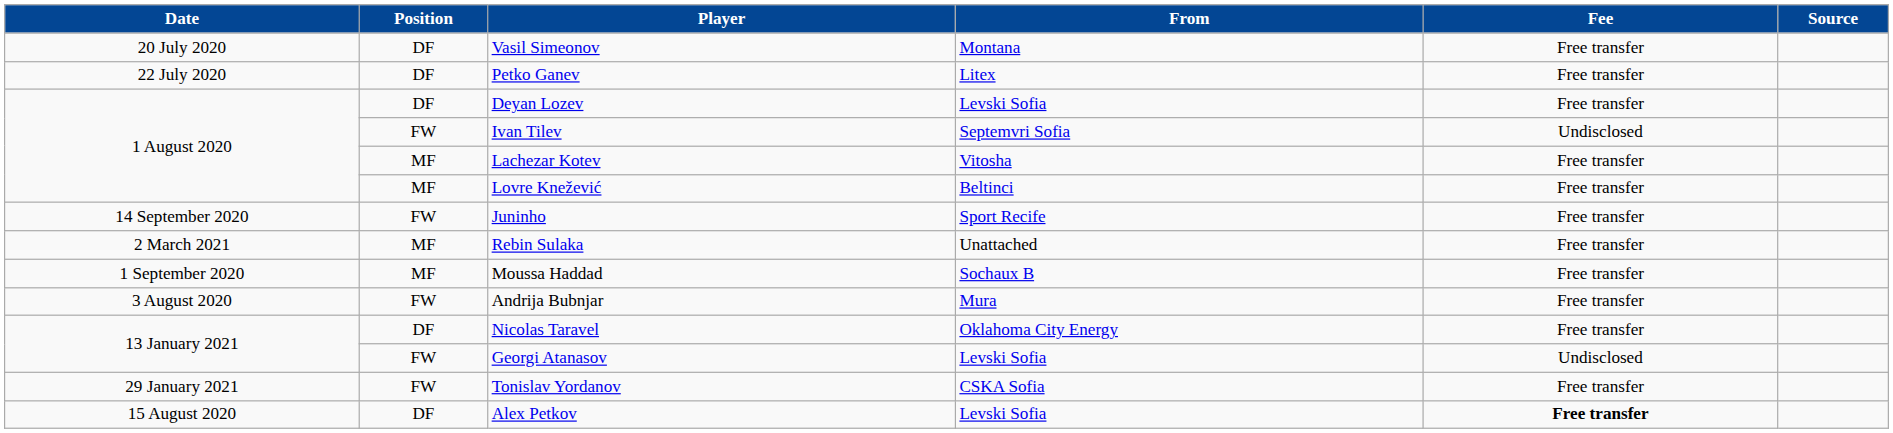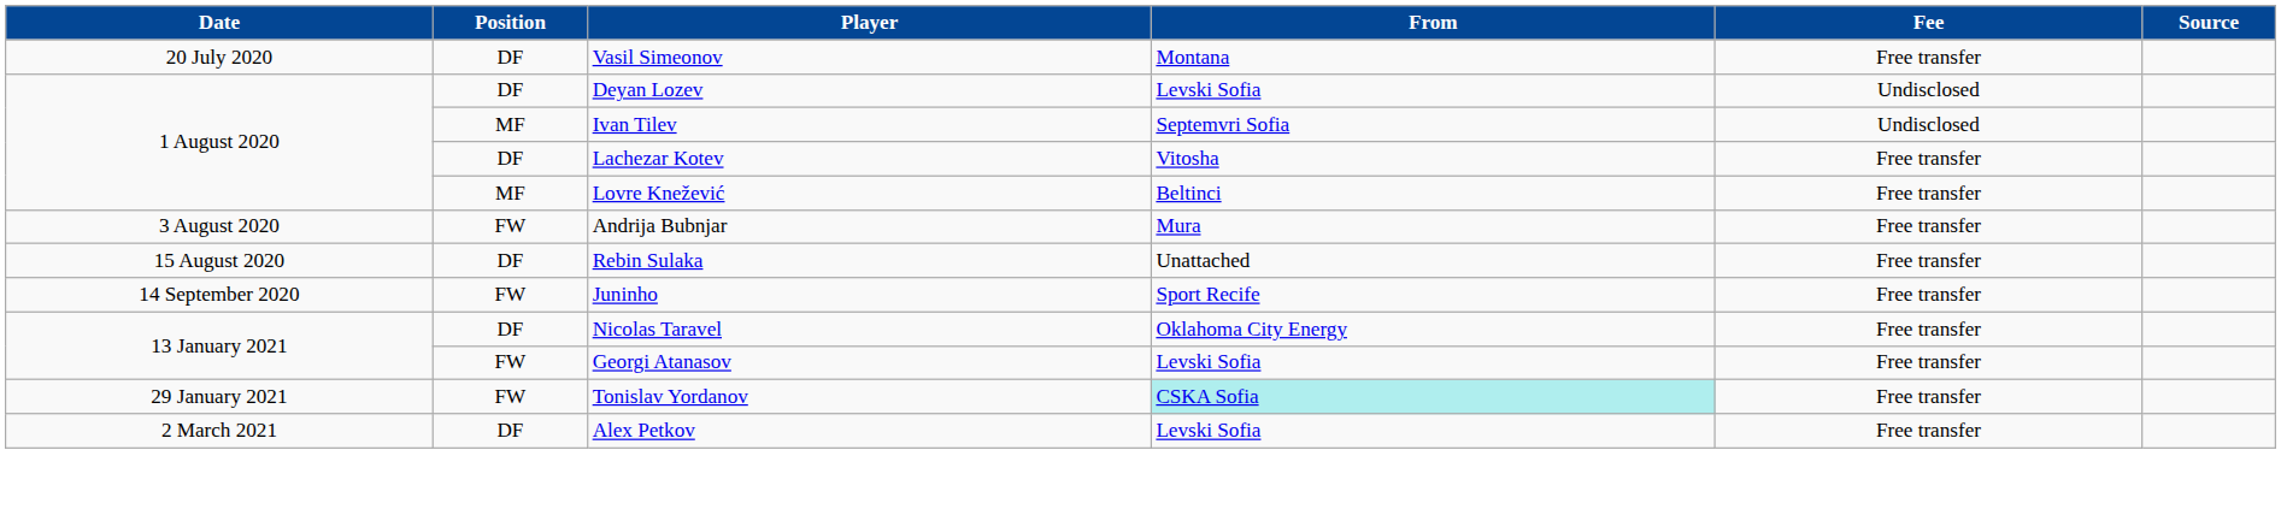- row: 22 July 2020 | DF | Petko Ganev | Litex | Free transfer
Deyan Lozev | Fee: Free transfer -> Undisclosed
Ivan Tilev | Position: FW -> MF
Lachezar Kotev | Position: MF -> DF
rows swapped: Andrija Bubnjar <-> Juninho
Rebin Sulaka | Date: 2 March 2021 -> 15 August 2020
Rebin Sulaka | Position: MF -> DF
- row: 1 September 2020 | MF | Moussa Haddad | Sochaux B | Free transfer
Georgi Atanasov | Fee: Undisclosed -> Free transfer
Tonislav Yordanov | From: no background -> paleturquoise background
Alex Petkov | Date: 15 August 2020 -> 2 March 2021
Alex Petkov | Fee: bold -> normal
